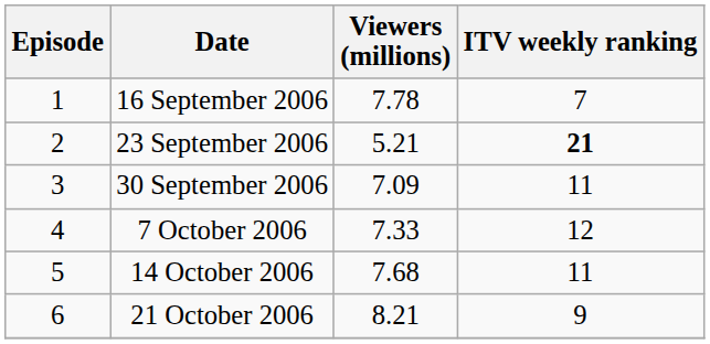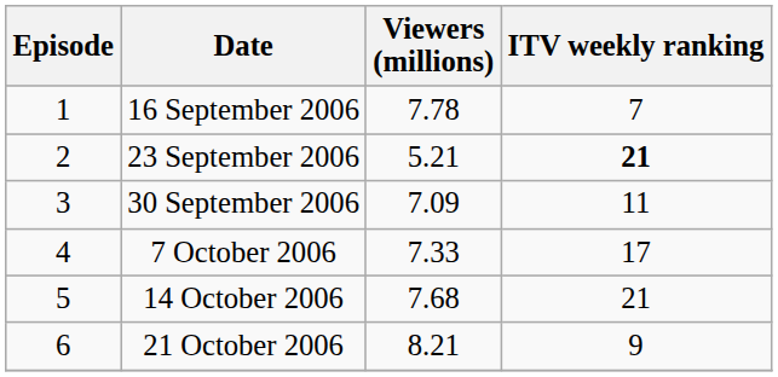7 October 2006 | ITV weekly ranking: 12 -> 17
14 October 2006 | ITV weekly ranking: 11 -> 21
